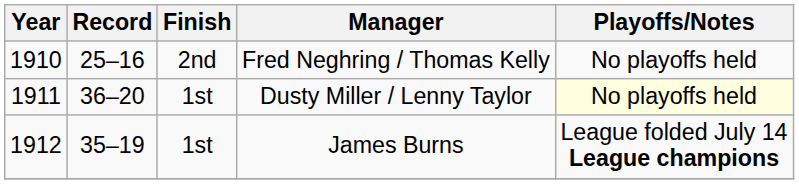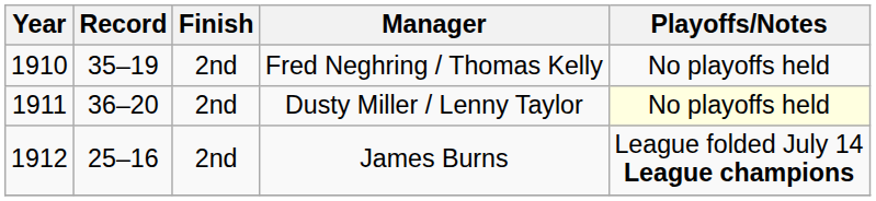Fred Neghring / Thomas Kelly | Record: 25–16 -> 35–19
Dusty Miller / Lenny Taylor | Finish: 1st -> 2nd
James Burns | Record: 35–19 -> 25–16
James Burns | Finish: 1st -> 2nd
